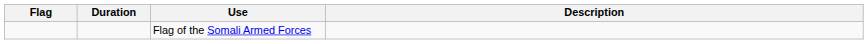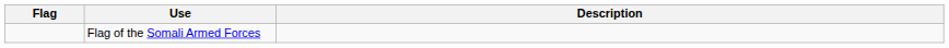- column: Duration
